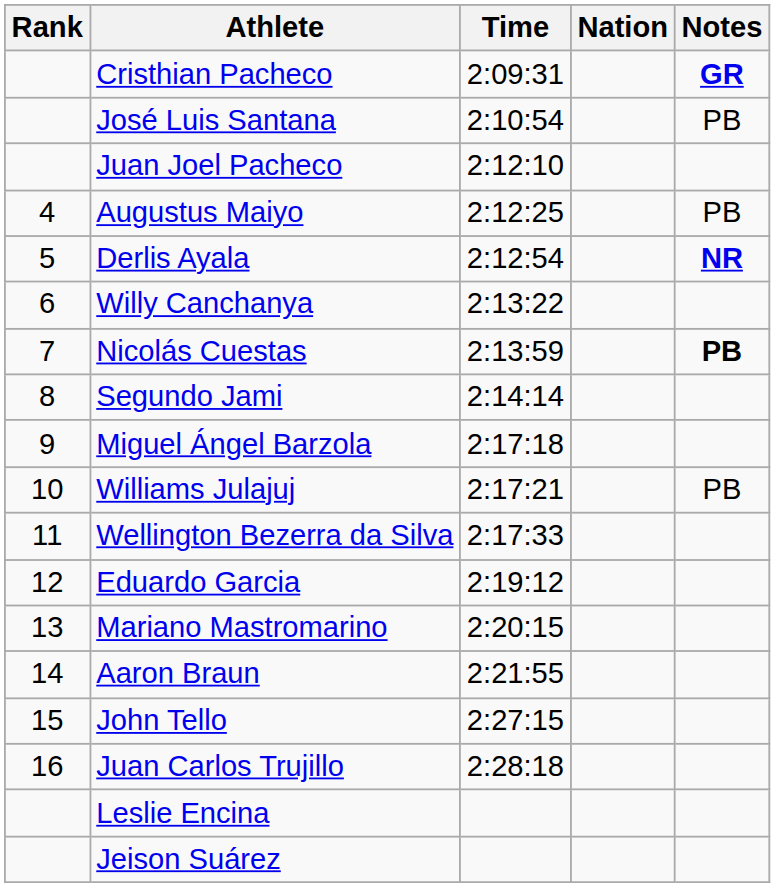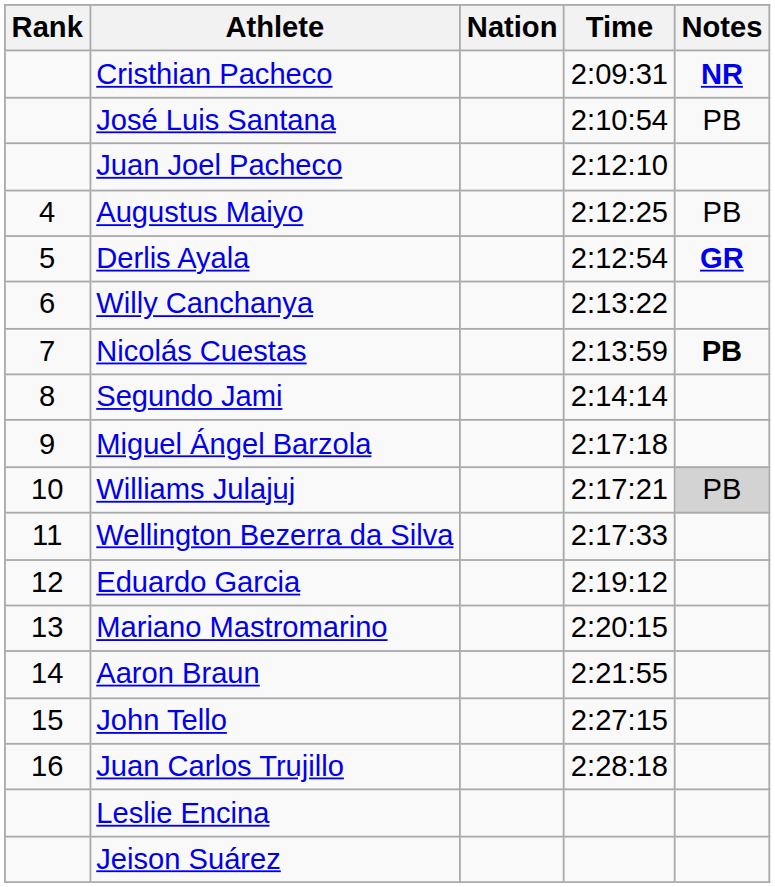columns swapped: Nation <-> Time
Cristhian Pacheco | Notes: GR -> NR
Derlis Ayala | Notes: NR -> GR
Williams Julajuj | Notes: no background -> lightgrey background
